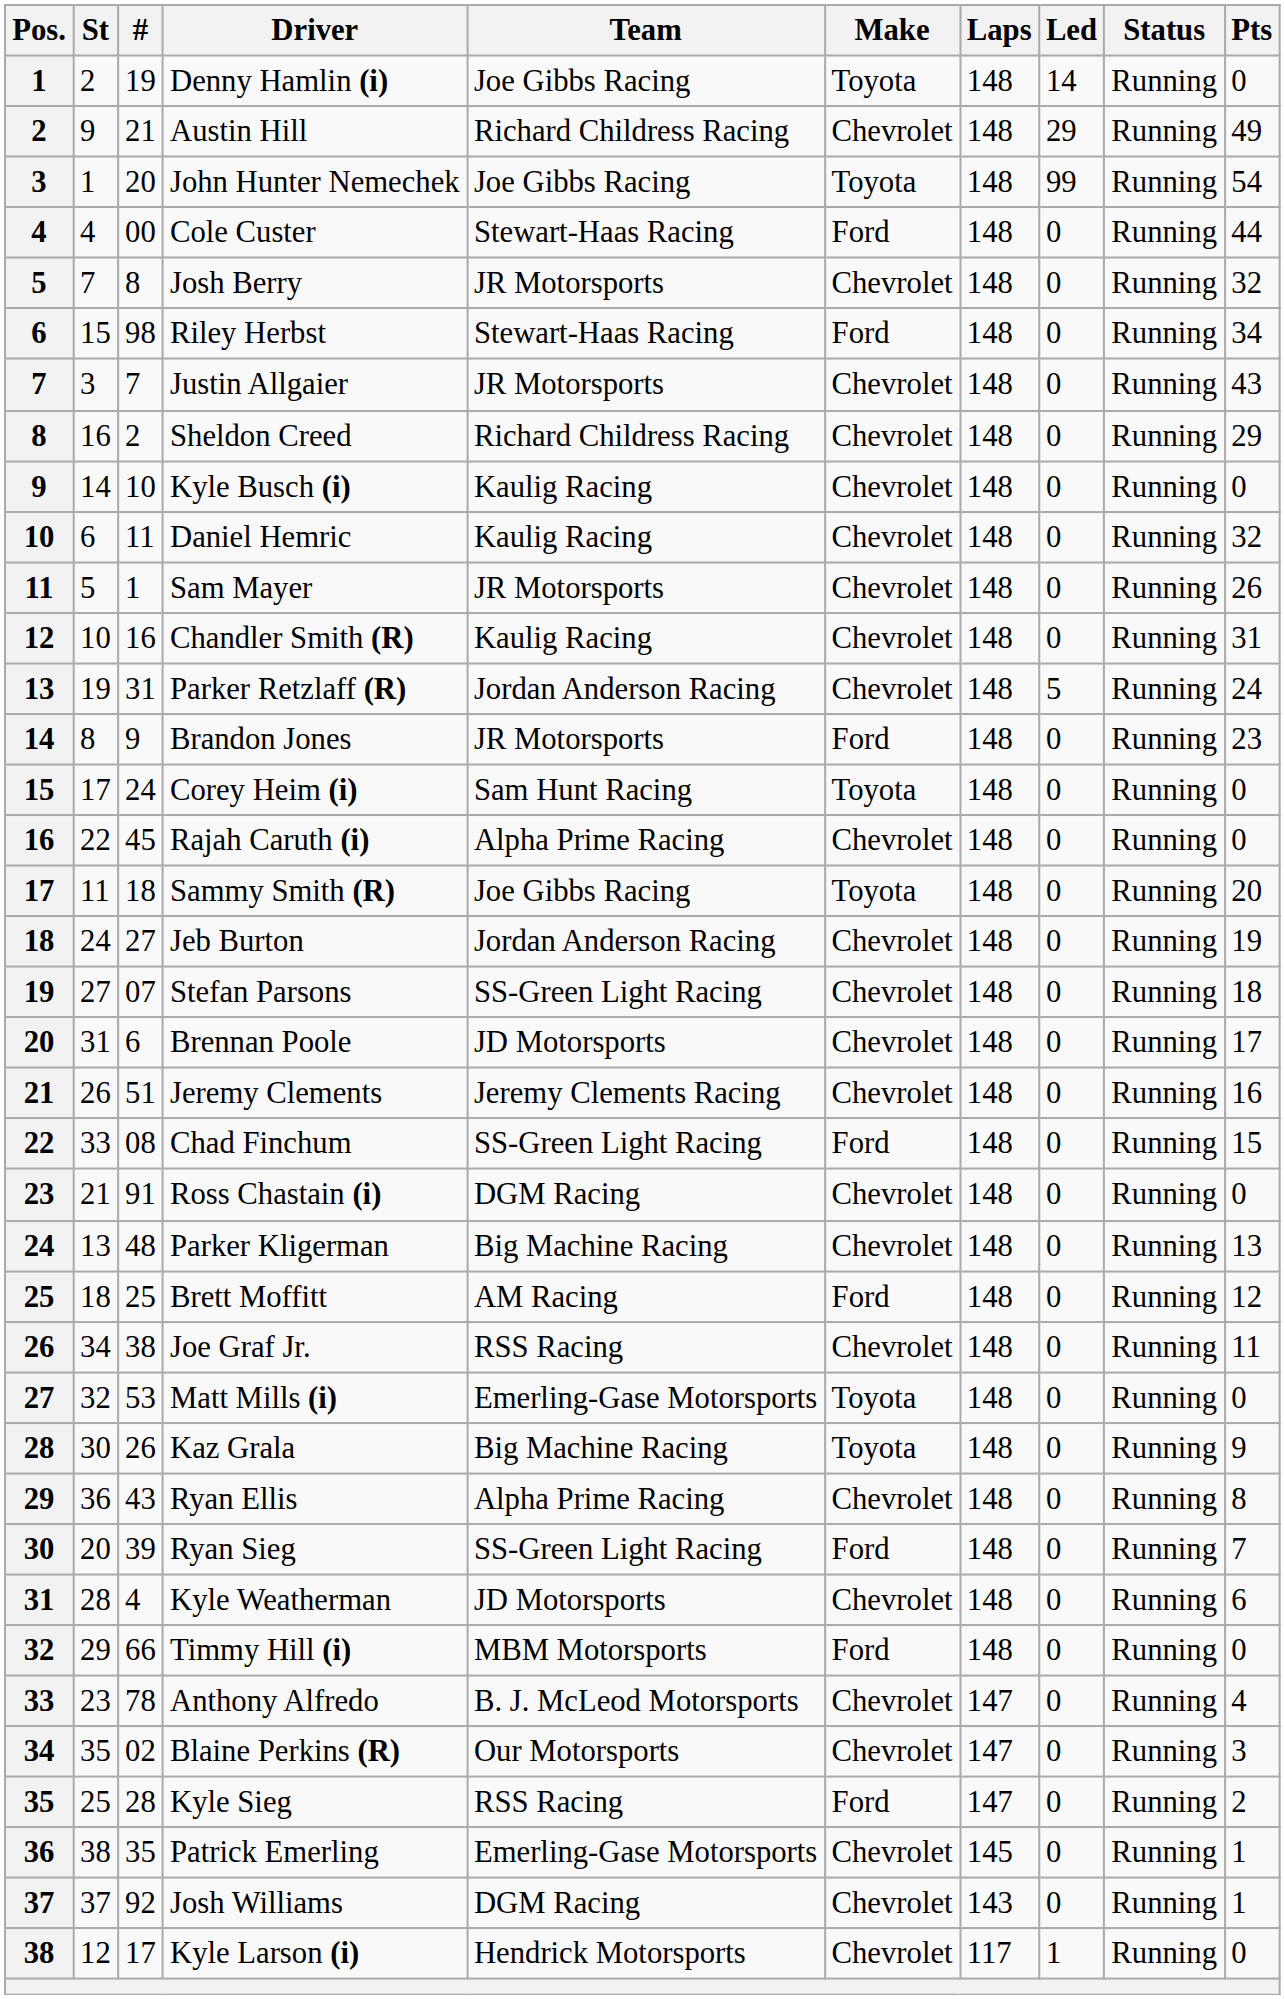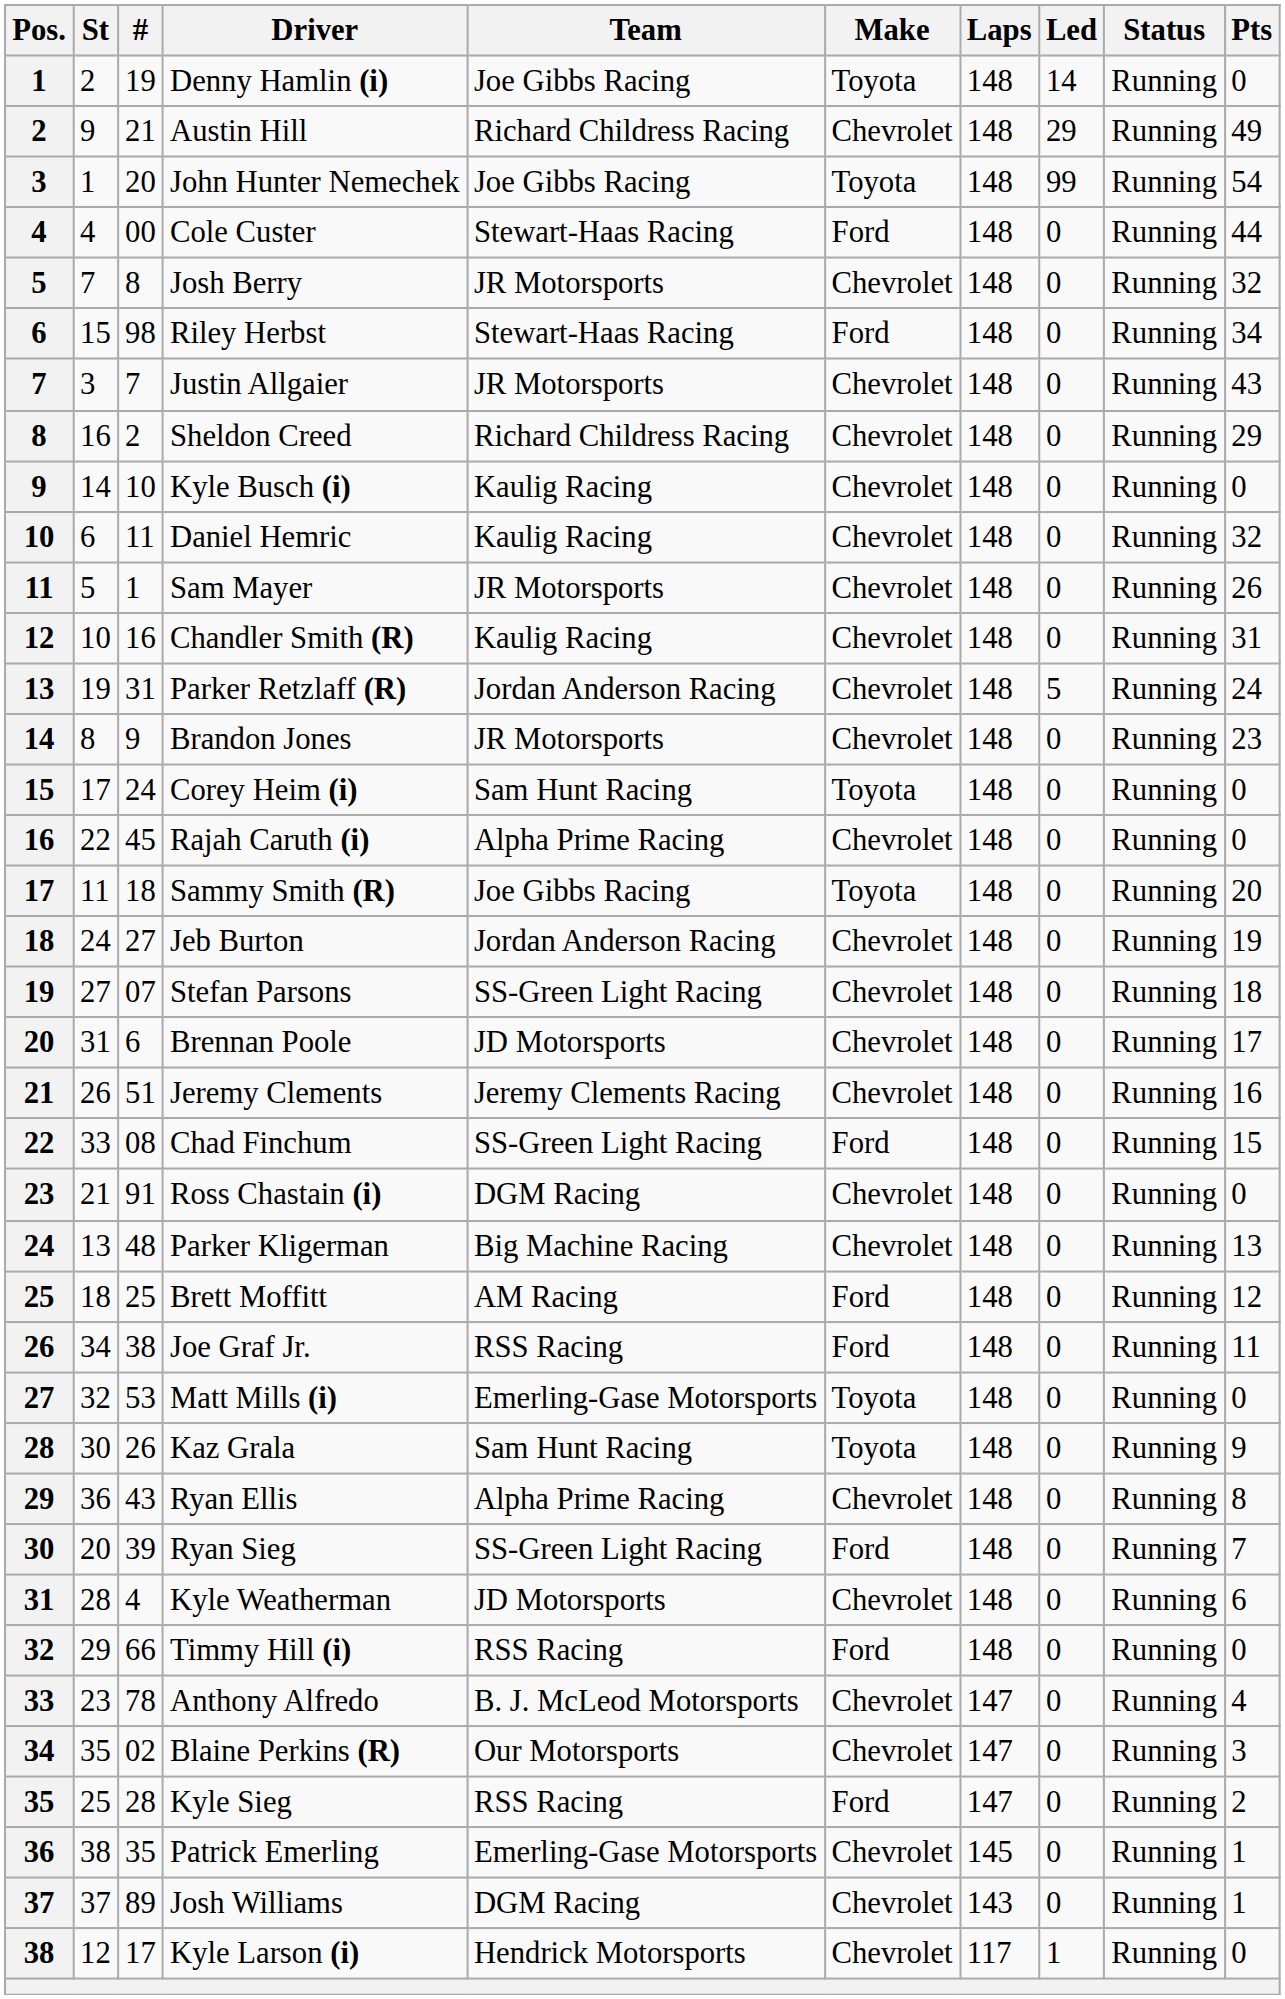Brandon Jones | Make: Ford -> Chevrolet
Joe Graf Jr. | Make: Chevrolet -> Ford
Kaz Grala | Team: Big Machine Racing -> Sam Hunt Racing
Timmy Hill (i) | Team: MBM Motorsports -> RSS Racing
Josh Williams | #: 92 -> 89
